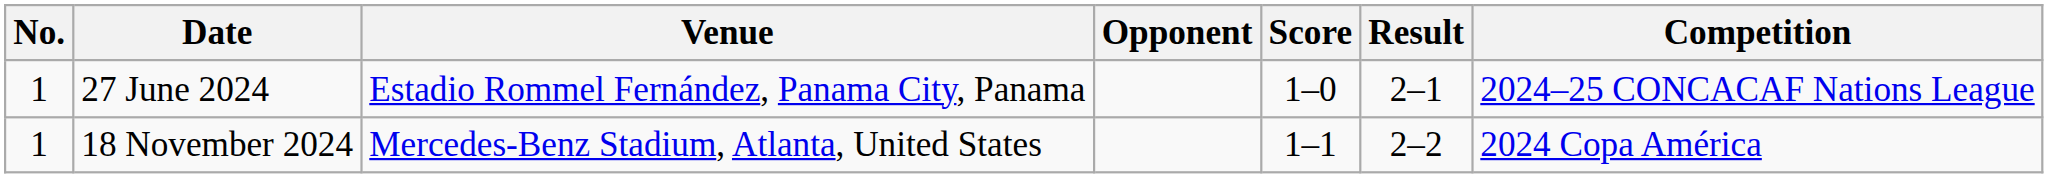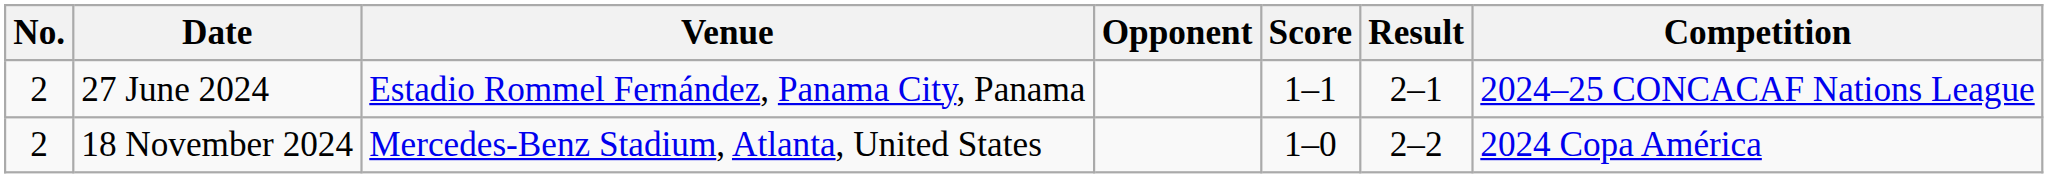27 June 2024 | No.: 1 -> 2
27 June 2024 | Score: 1–0 -> 1–1
18 November 2024 | No.: 1 -> 2
18 November 2024 | Score: 1–1 -> 1–0
